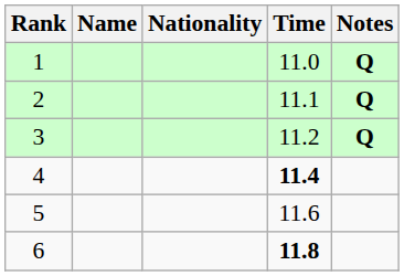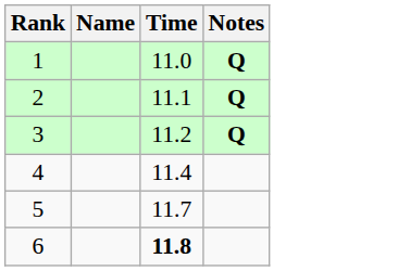- column: Nationality
4 | Time: bold -> normal
5 | Time: 11.6 -> 11.7
